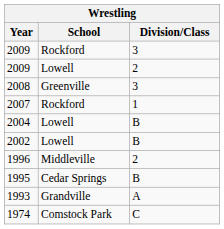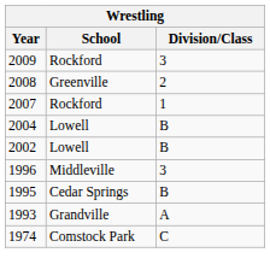- row: 2009 | Lowell | 2
2008 | Division/Class: 3 -> 2
1996 | Division/Class: 2 -> 3
